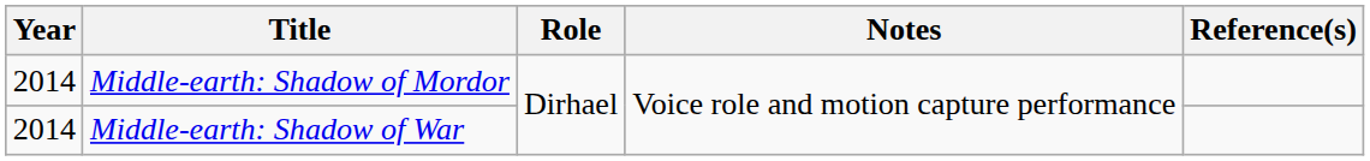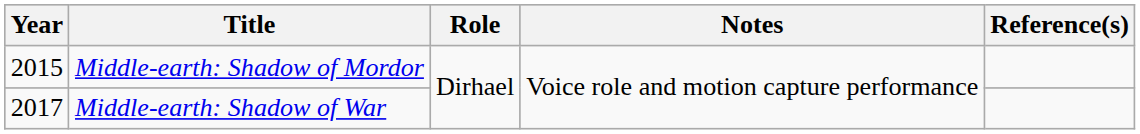Middle-earth: Shadow of Mordor | Year: 2014 -> 2015
Middle-earth: Shadow of War | Year: 2014 -> 2017
